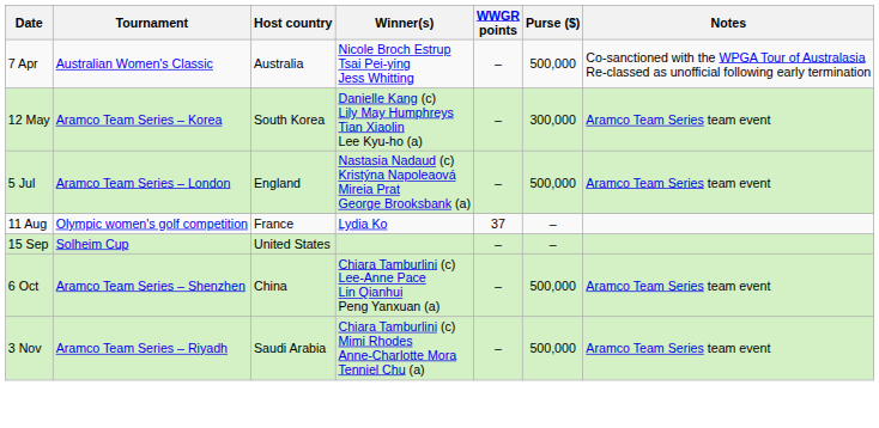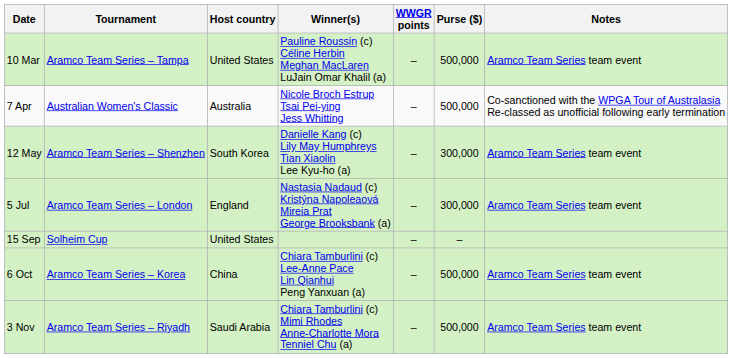+ row: 10 Mar | Aramco Team Series – Tampa | United States | Pauline Roussin (c) Céline Herbin Meghan MacLaren LuJain Omar Khalil (a) | – | 500,000 | Aramco Team Series team event
12 May | Tournament: Aramco Team Series – Korea -> Aramco Team Series – Shenzhen
5 Jul | Purse ($): 500,000 -> 300,000
- row: 11 Aug | Olympic women's golf competition | France | Lydia Ko | 37 | –
6 Oct | Tournament: Aramco Team Series – Shenzhen -> Aramco Team Series – Korea
